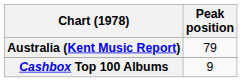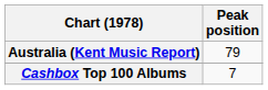Cashbox Top 100 Albums | Peak position: 9 -> 7
